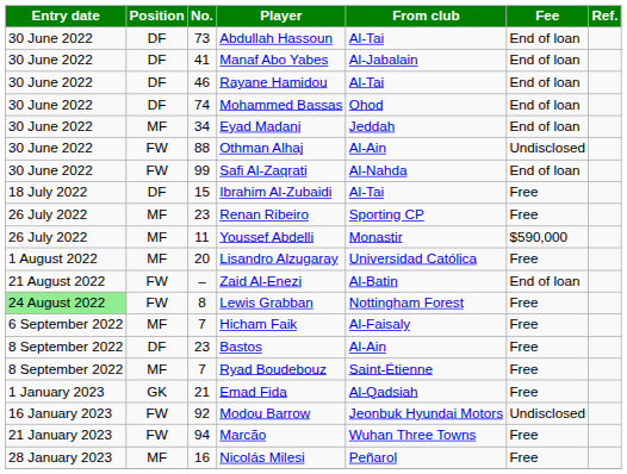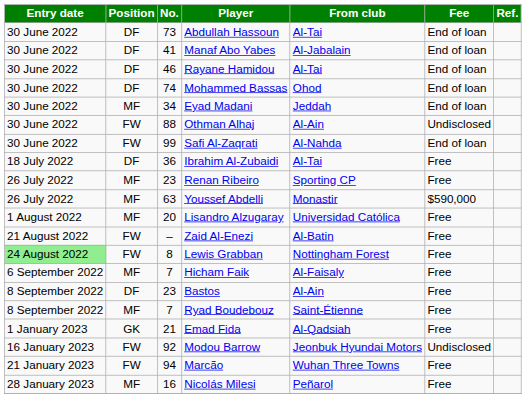Ibrahim Al-Zubaidi | No.: 15 -> 36
Youssef Abdelli | No.: 11 -> 63
Zaid Al-Enezi | Fee: End of loan -> Free
